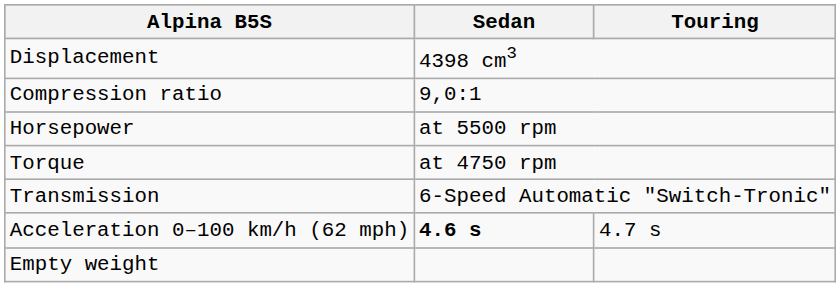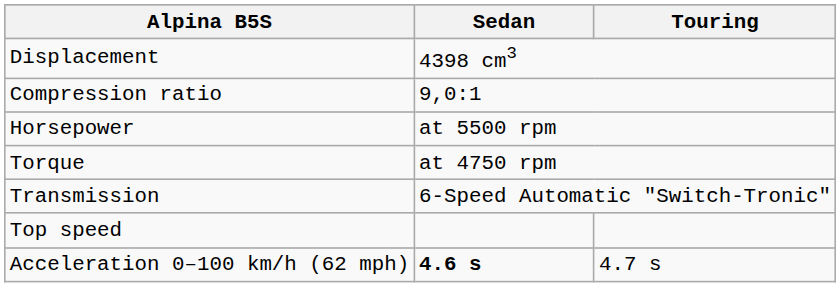+ row: Top speed
- row: Empty weight
